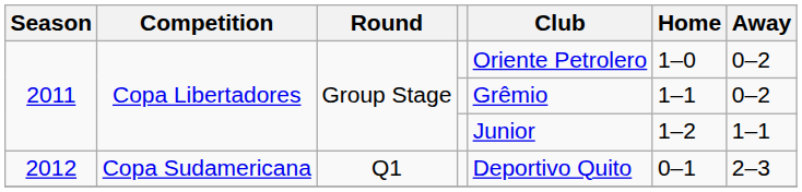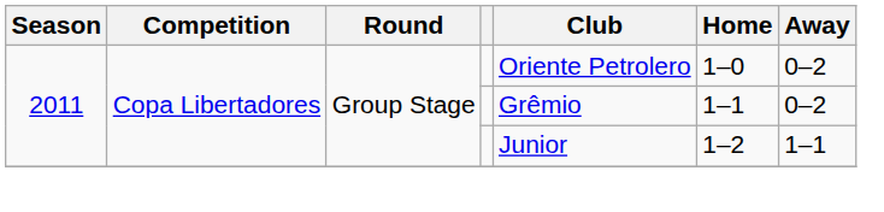- row: 2012 | Copa Sudamericana | Q1 | Deportivo Quito | 0–1 | 2–3
